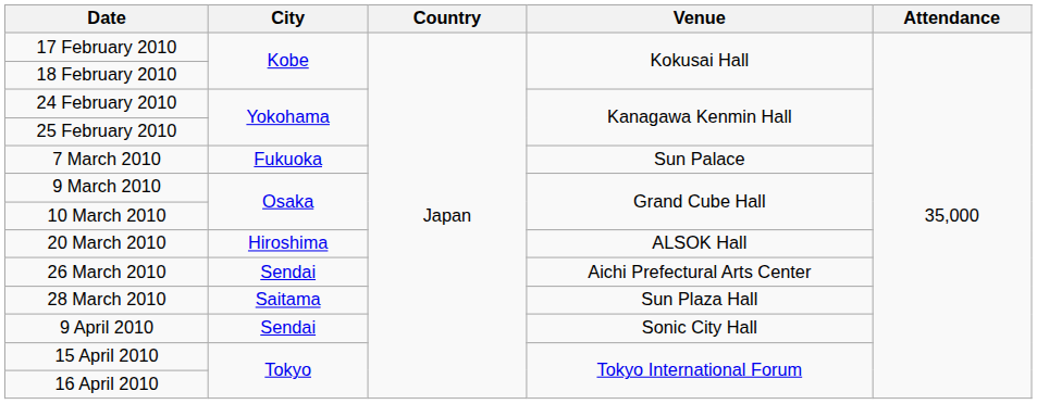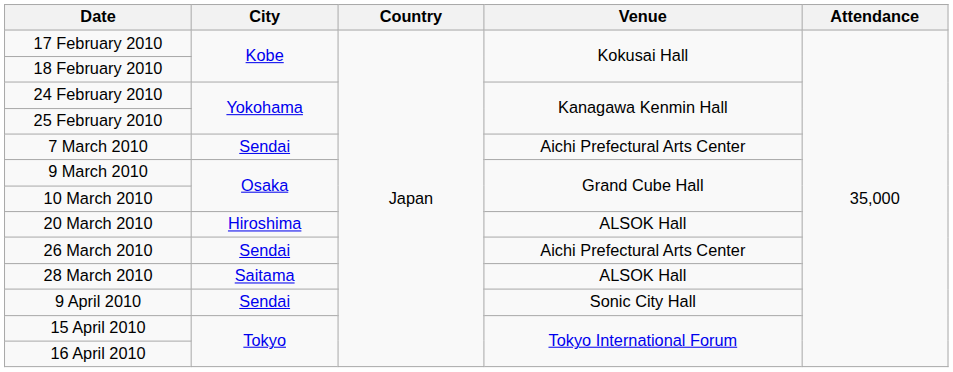7 March 2010 | City: Fukuoka -> Sendai
7 March 2010 | Venue: Sun Palace -> Aichi Prefectural Arts Center
28 March 2010 | Venue: Sun Plaza Hall -> ALSOK Hall
